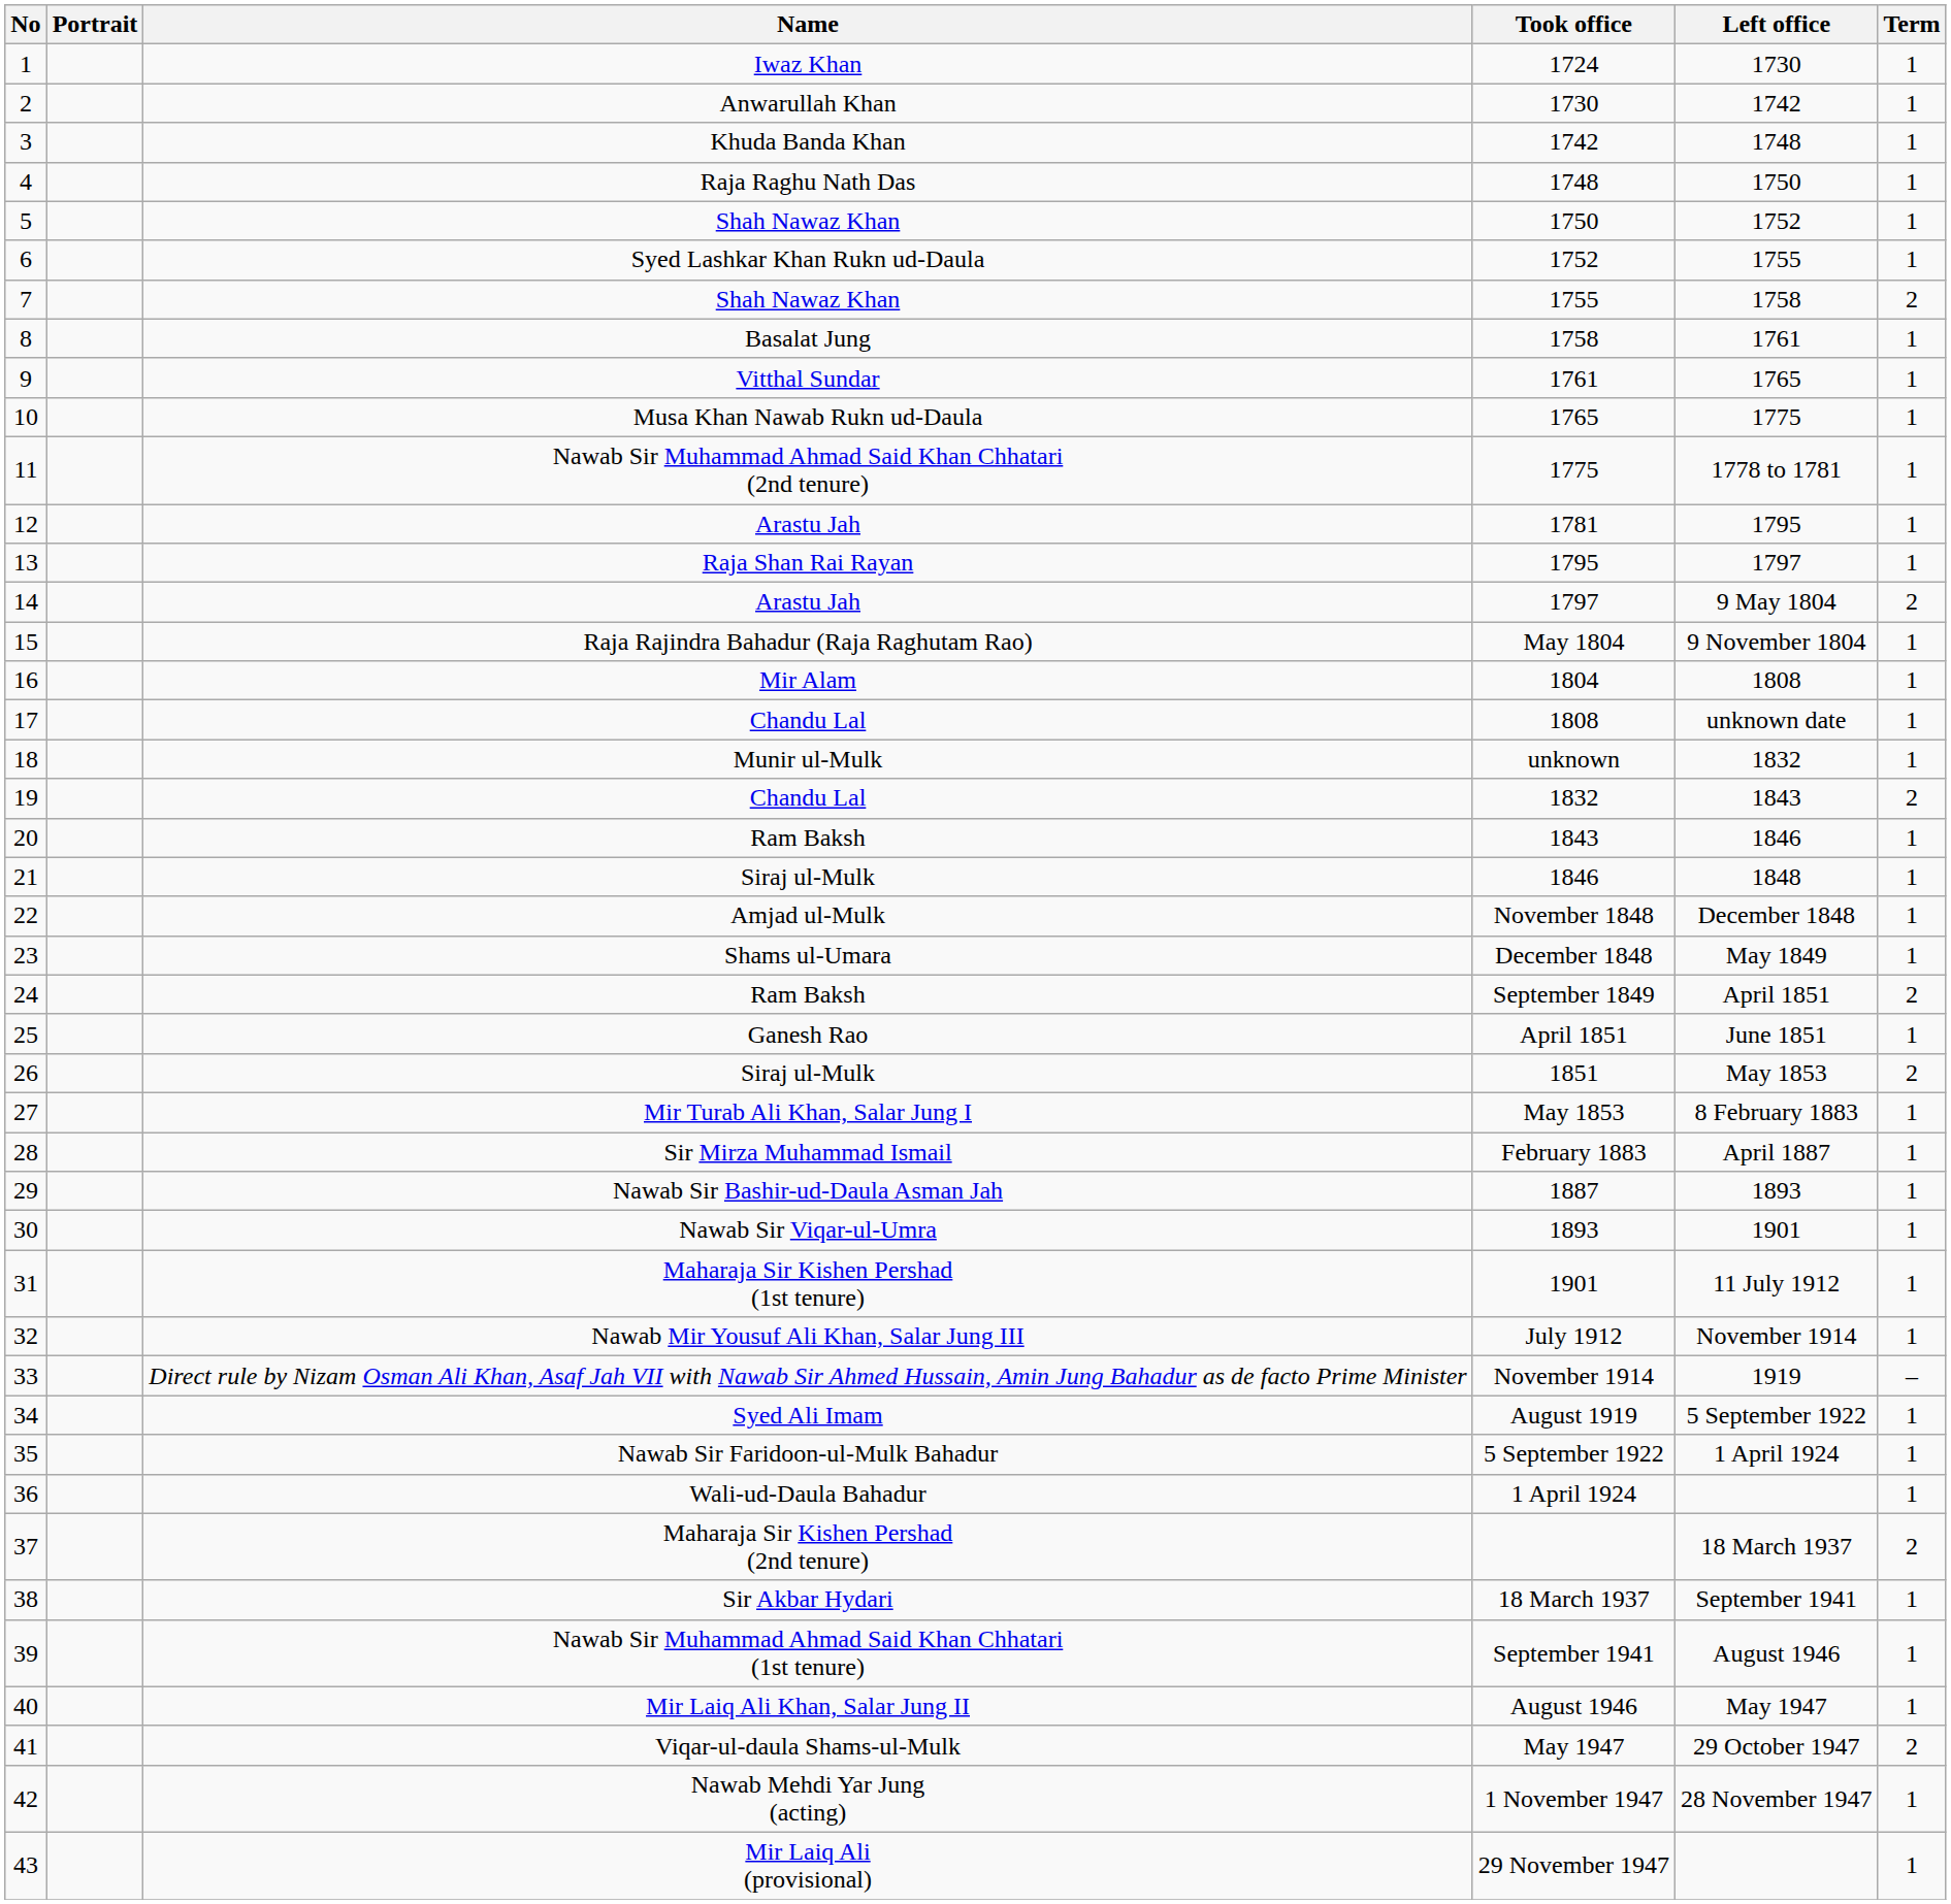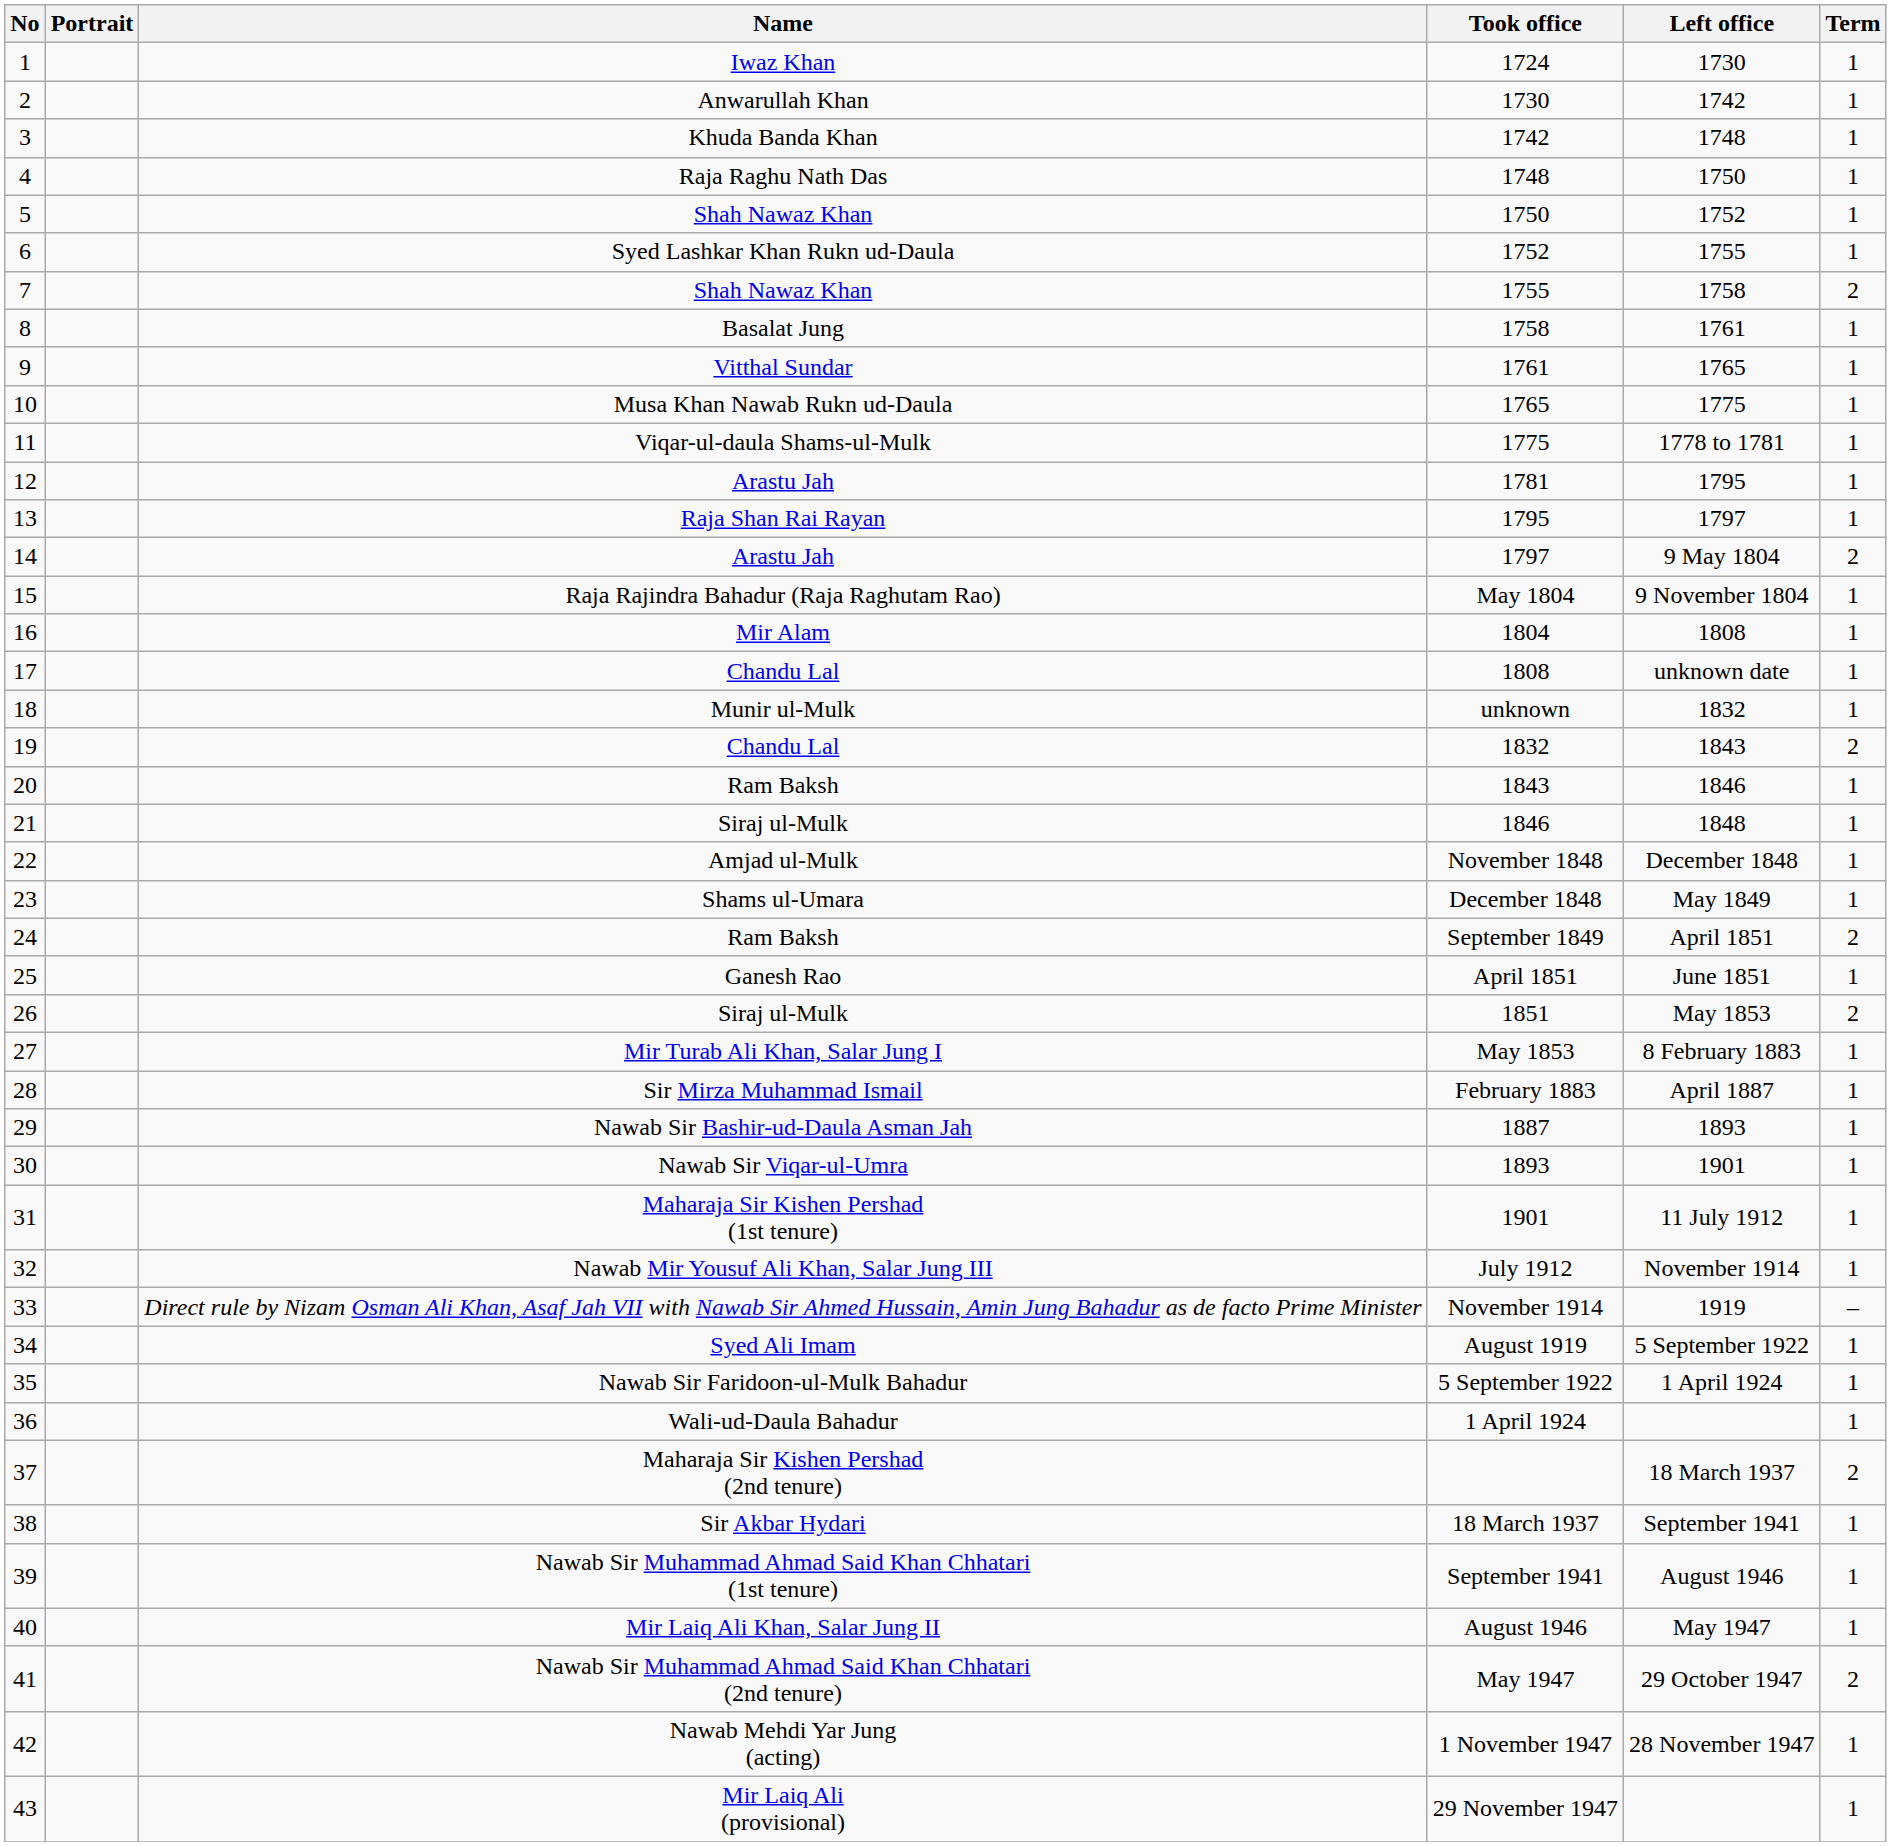11 | Name: Nawab Sir Muhammad Ahmad Said Khan Chhatari (2nd tenure) -> Viqar-ul-daula Shams-ul-Mulk
41 | Name: Viqar-ul-daula Shams-ul-Mulk -> Nawab Sir Muhammad Ahmad Said Khan Chhatari (2nd tenure)
